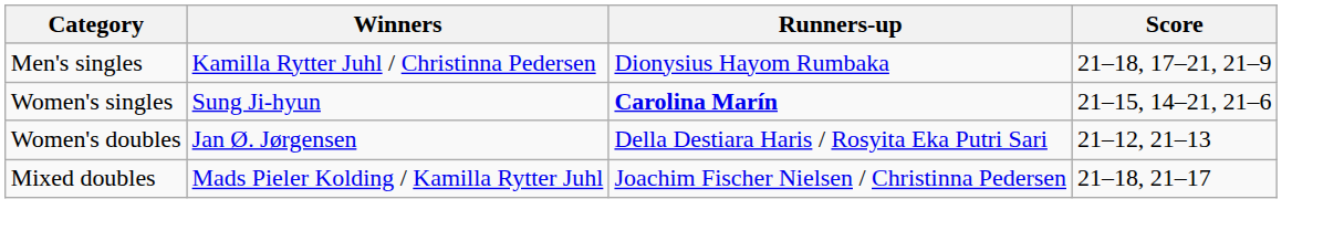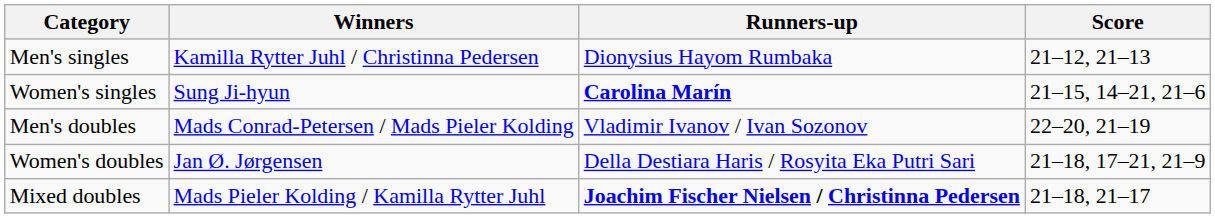Men's singles | Score: 21–18, 17–21, 21–9 -> 21–12, 21–13
+ row: Men's doubles | Mads Conrad-Petersen / Mads Pieler Kolding | Vladimir Ivanov / Ivan Sozonov | 22–20, 21–19
Women's doubles | Score: 21–12, 21–13 -> 21–18, 17–21, 21–9
Mixed doubles | Runners-up: normal -> bold
